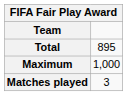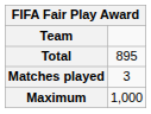rows swapped: Matches played <-> Maximum
